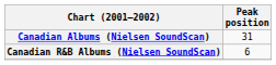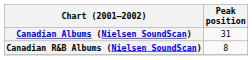Canadian R&B Albums (Nielsen SoundScan) | Peak position: 6 -> 8
